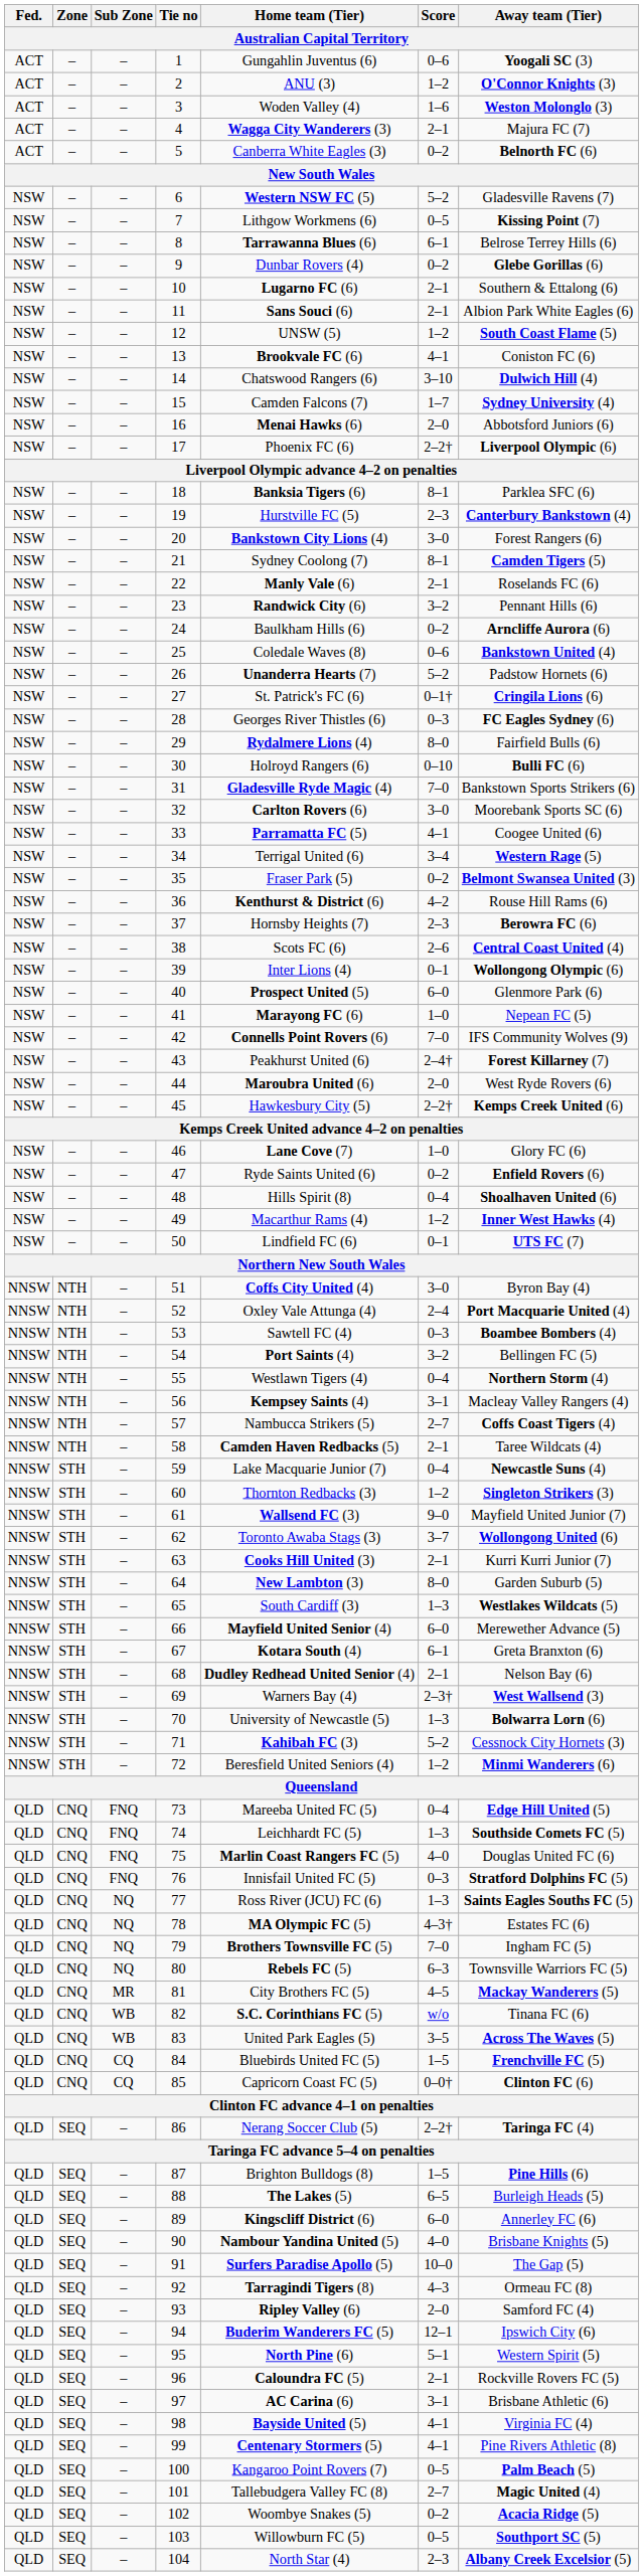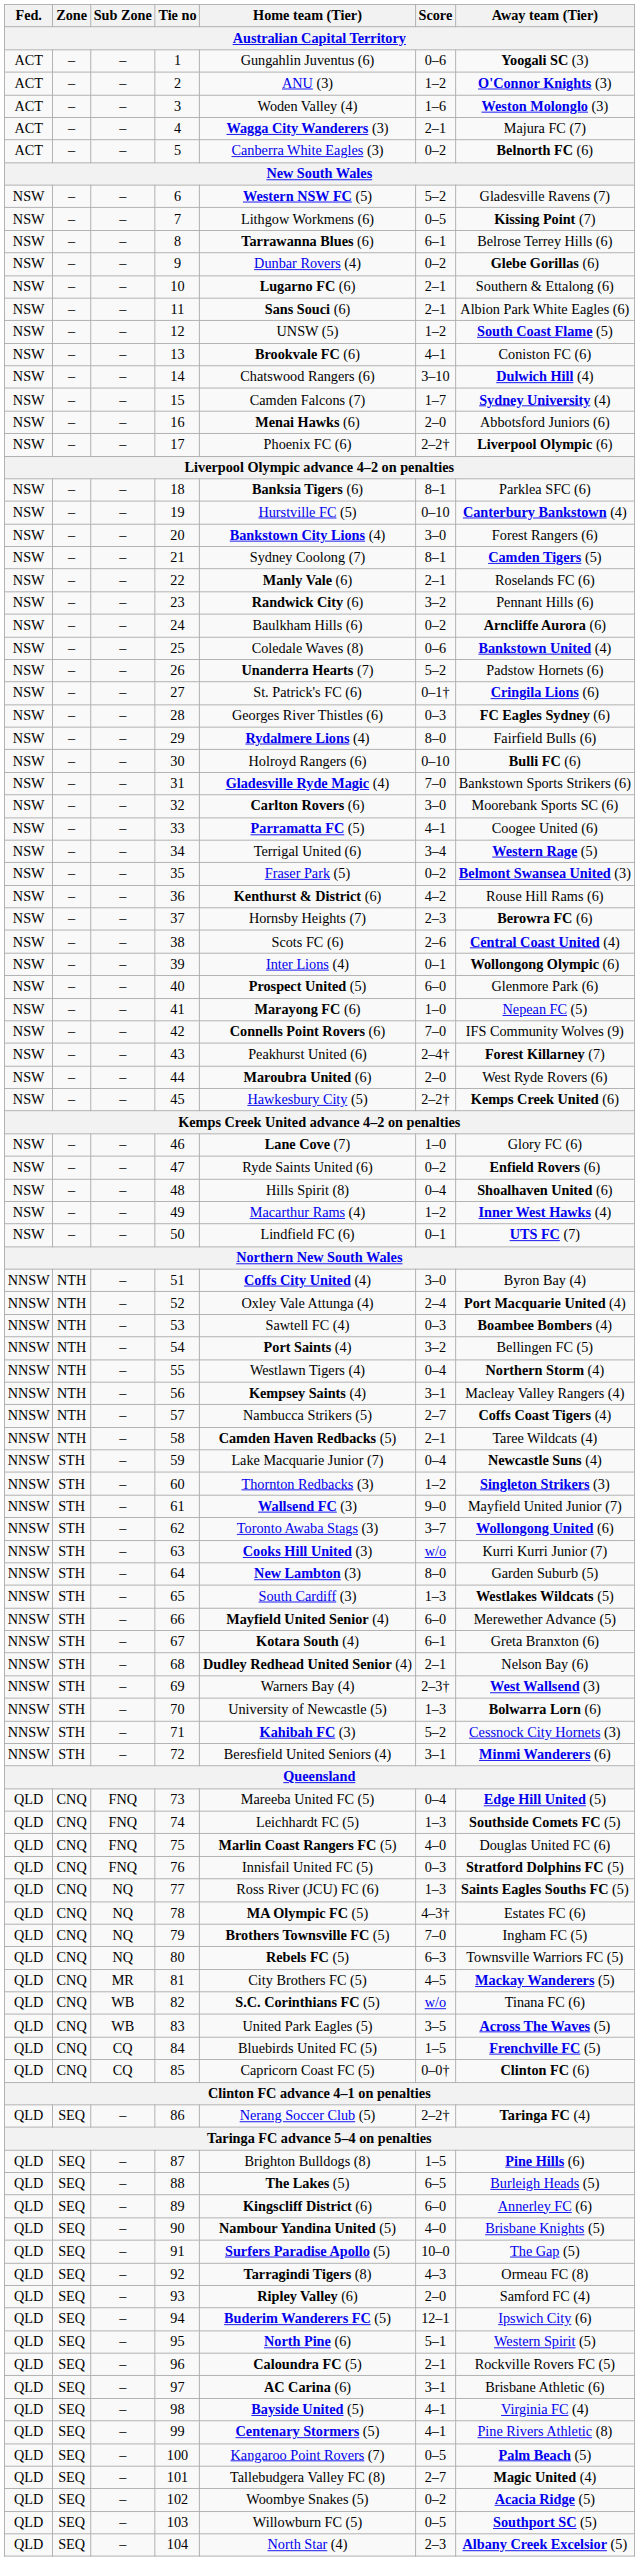19 | Score: 2–3 -> 0–10
63 | Score: 2–1 -> w/o
72 | Score: 1–2 -> 3–1
